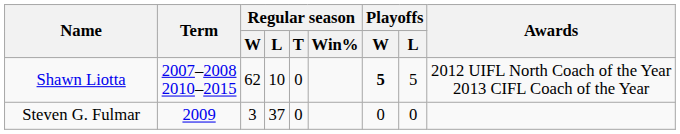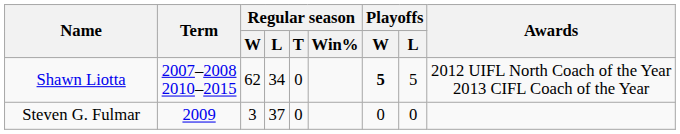Shawn Liotta | Regular season / L: 10 -> 34
